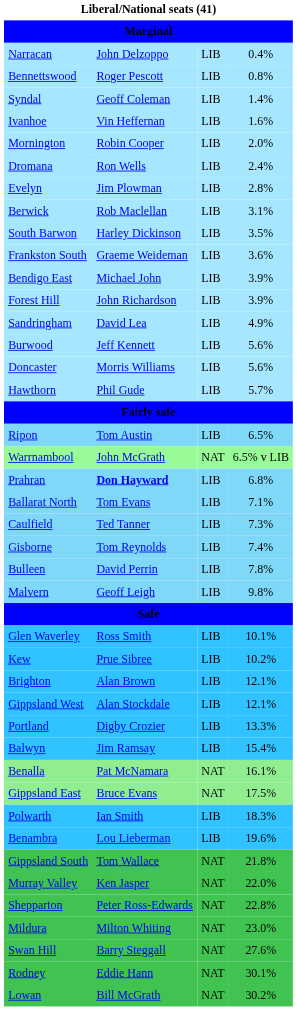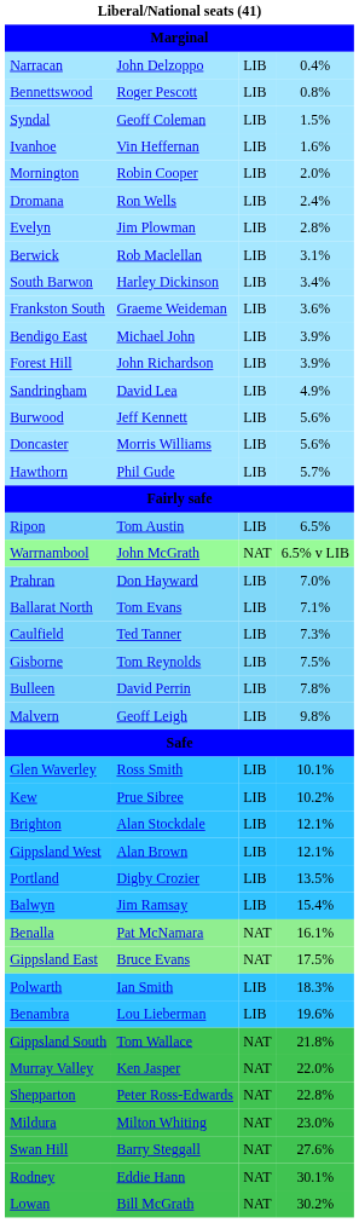Syndal | column 4: 1.4% -> 1.5%
South Barwon | column 4: 3.5% -> 3.4%
Prahran | column 2: bold -> normal
Prahran | column 4: 6.8% -> 7.0%
Gisborne | column 4: 7.4% -> 7.5%
Brighton | column 2: Alan Brown -> Alan Stockdale
Gippsland West | column 2: Alan Stockdale -> Alan Brown
Portland | column 4: 13.3% -> 13.5%
